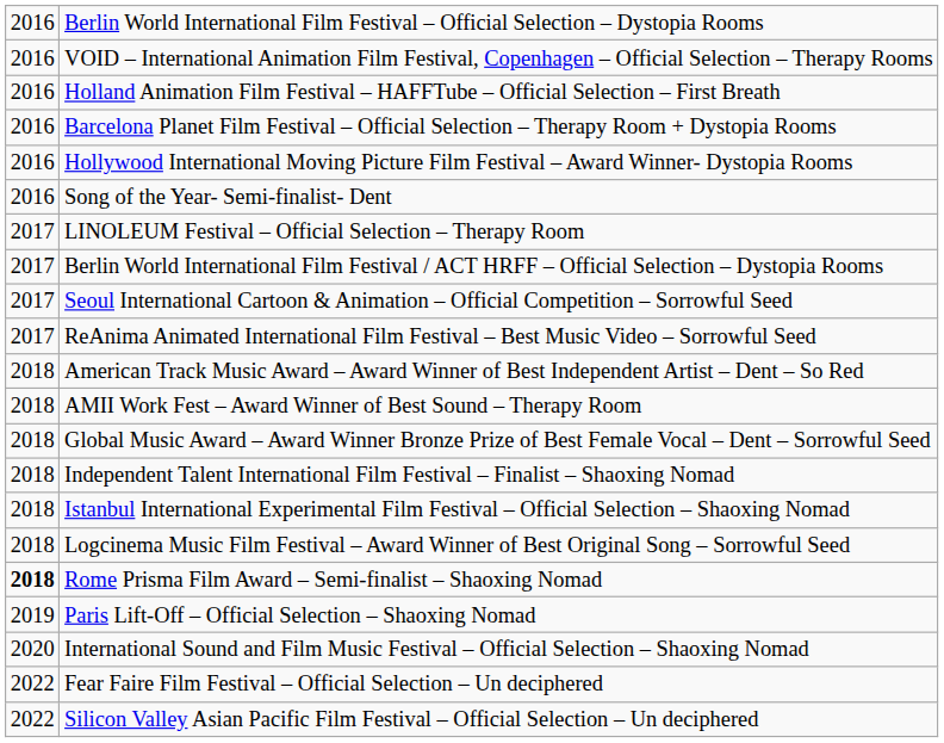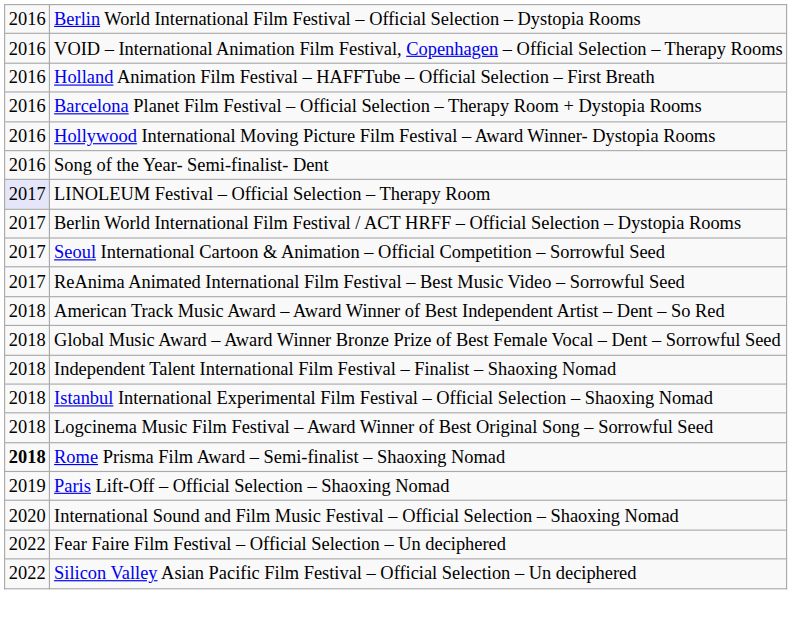LINOLEUM Festival – Official Selection – Therapy Room | column 1: no background -> lavender background
- row: 2018 | AMII Work Fest – Award Winner of Best Sound – Therapy Room
